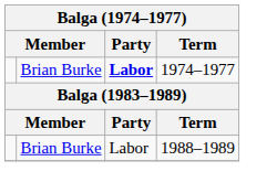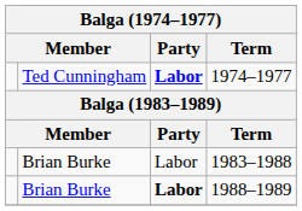1974–1977 | column 2: Brian Burke -> Ted Cunningham
+ row: Brian Burke | Labor | 1983–1988
1988–1989 | Party: normal -> bold
